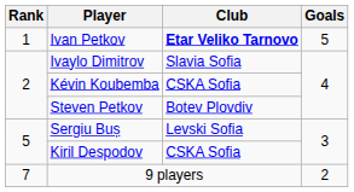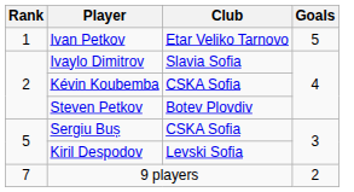Ivan Petkov | Club: bold -> normal
Sergiu Buș | Club: Levski Sofia -> CSKA Sofia
Kiril Despodov | Club: CSKA Sofia -> Levski Sofia
